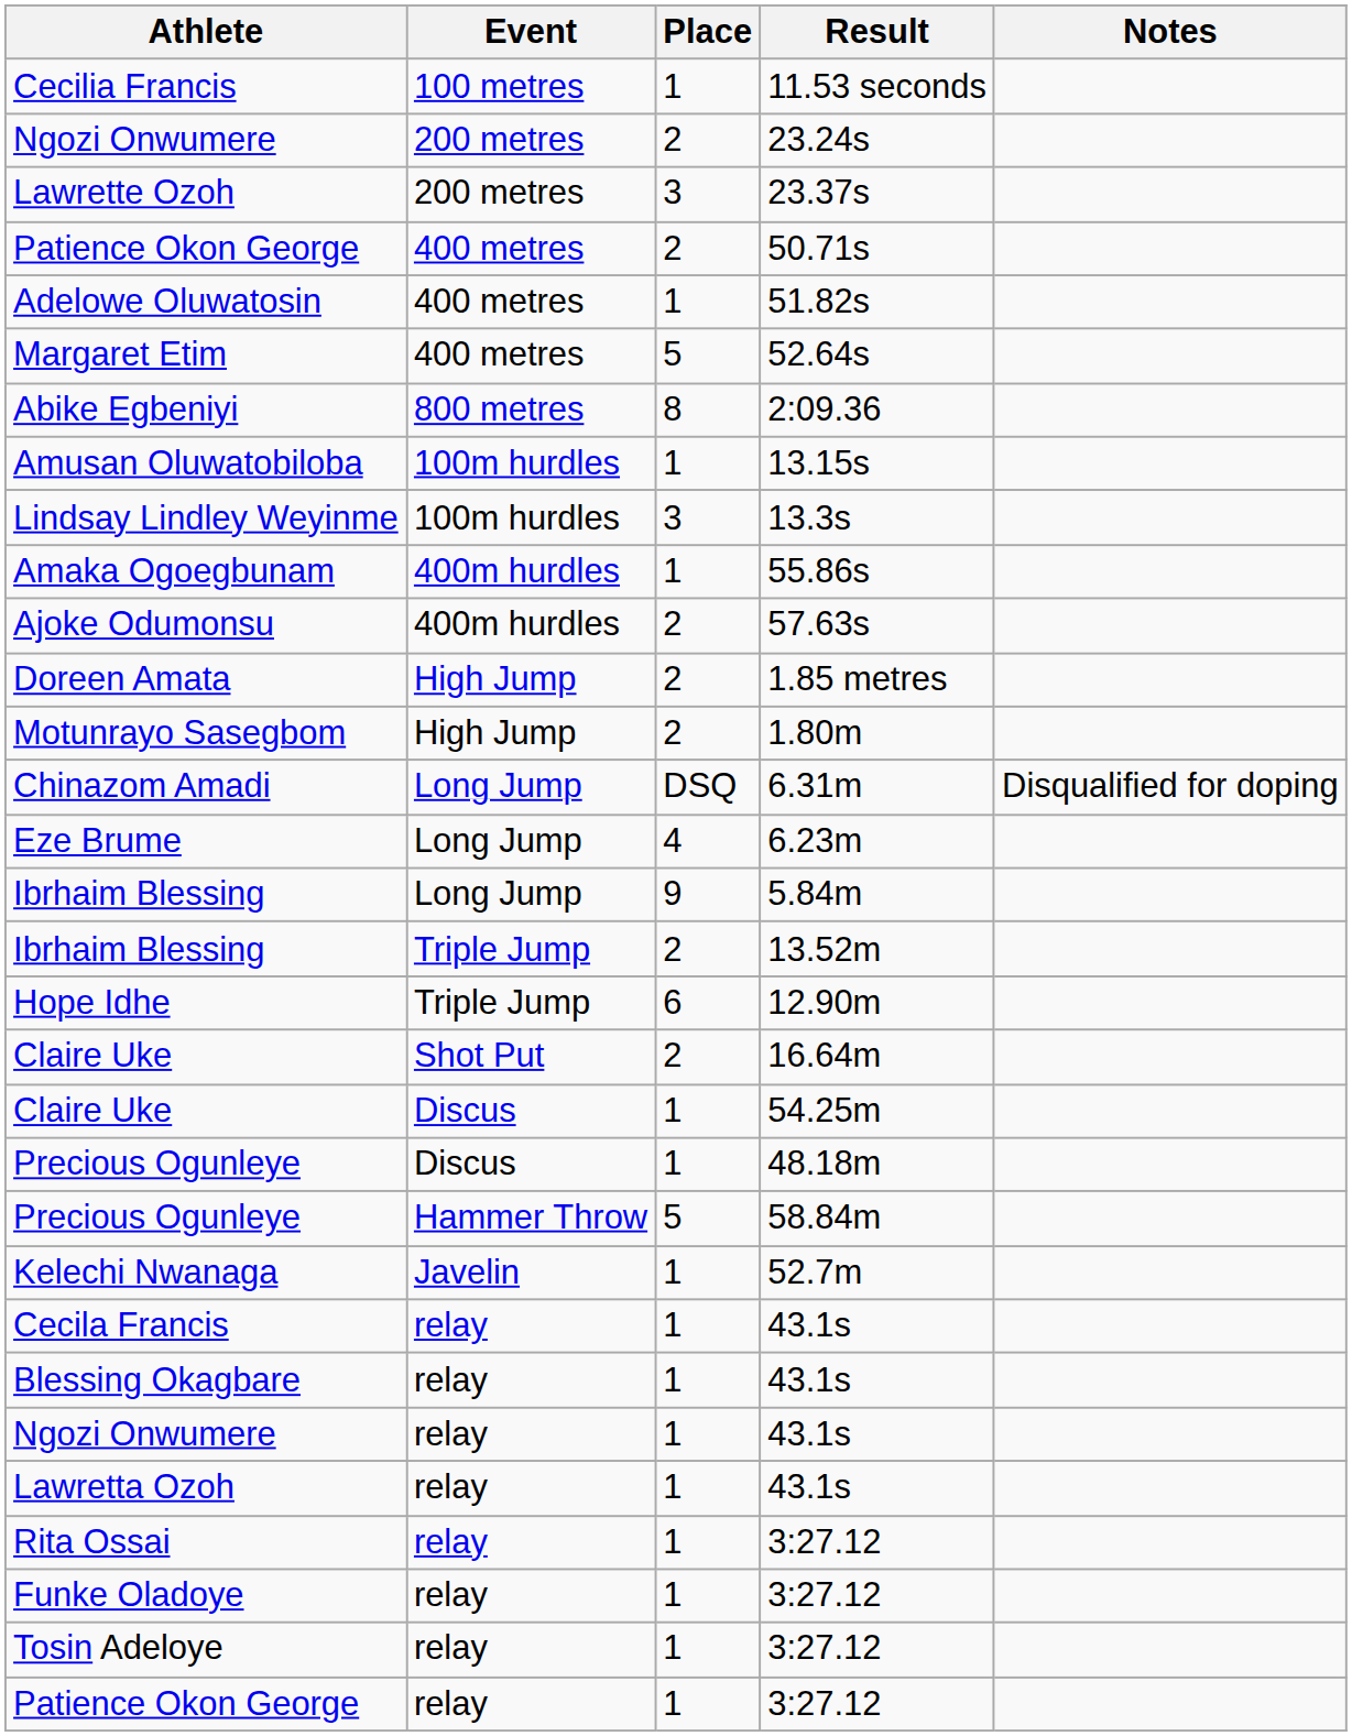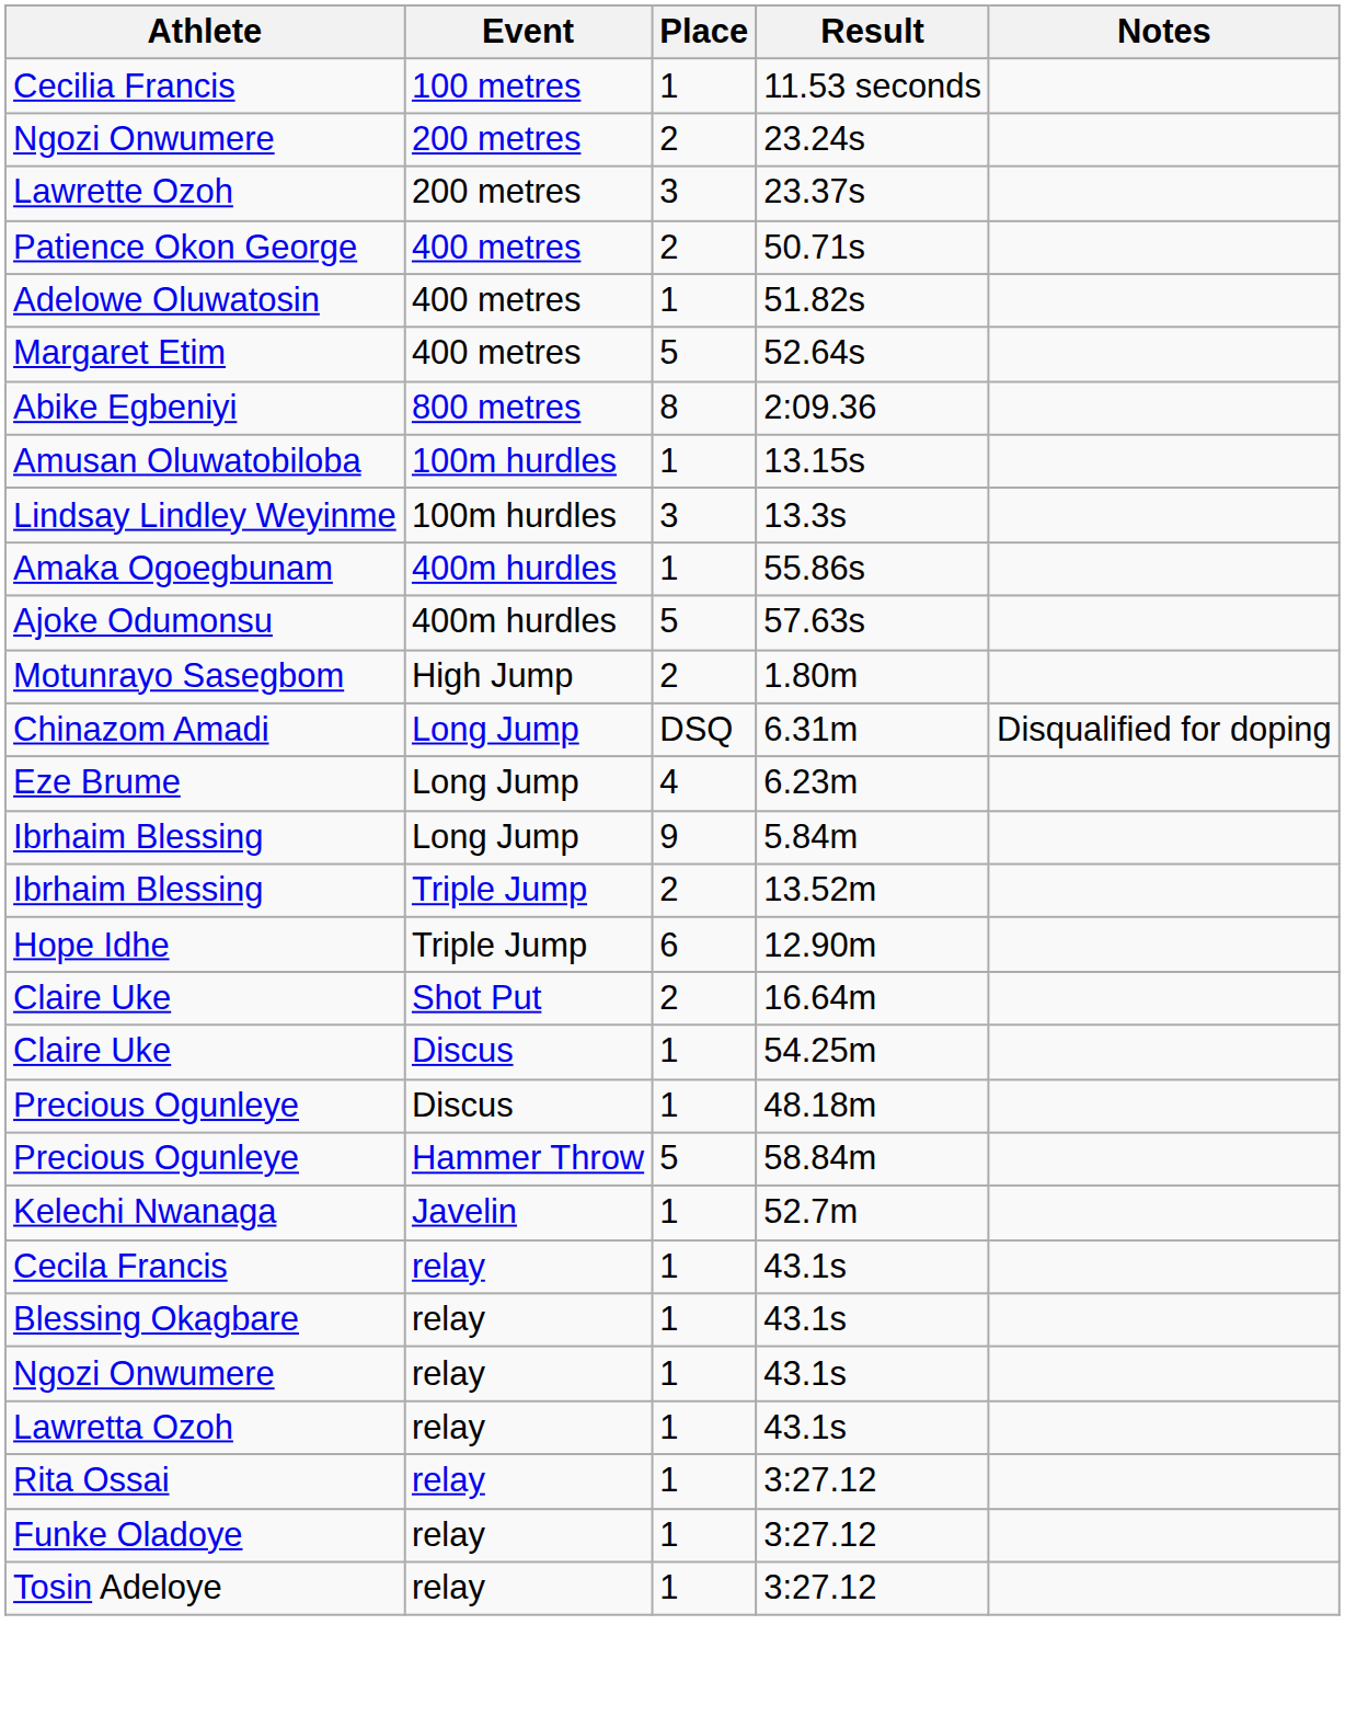Ajoke Odumonsu | Place: 2 -> 5
- row: Doreen Amata | High Jump | 2 | 1.85 metres
- row: Patience Okon George | relay | 1 | 3:27.12
